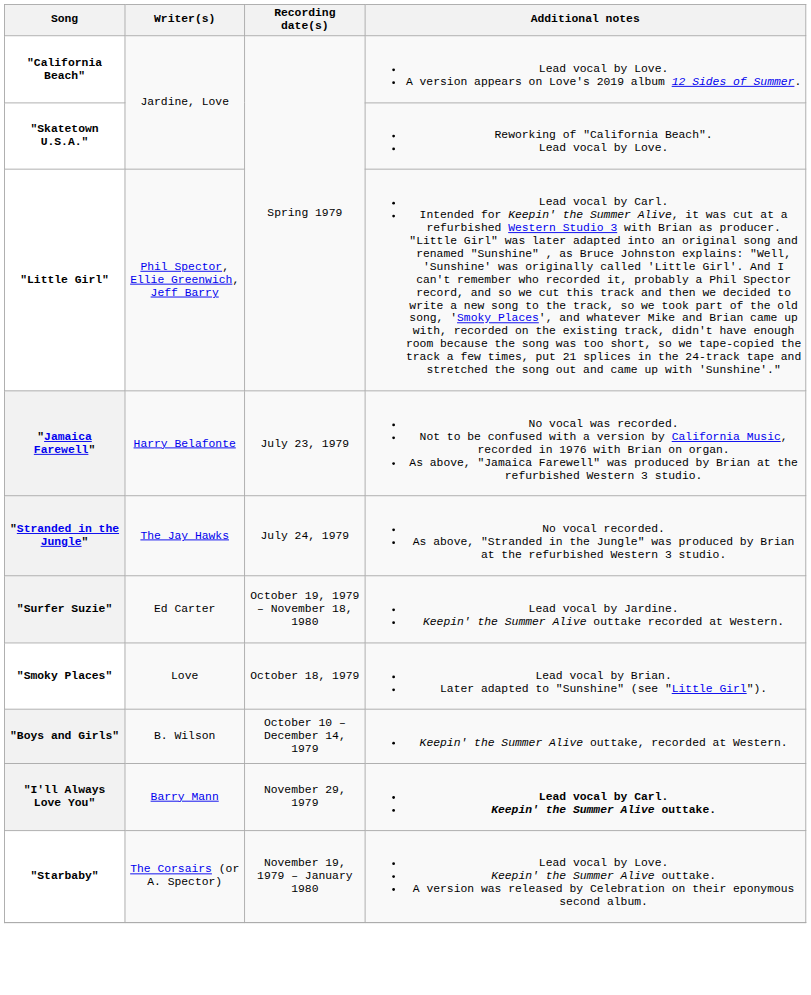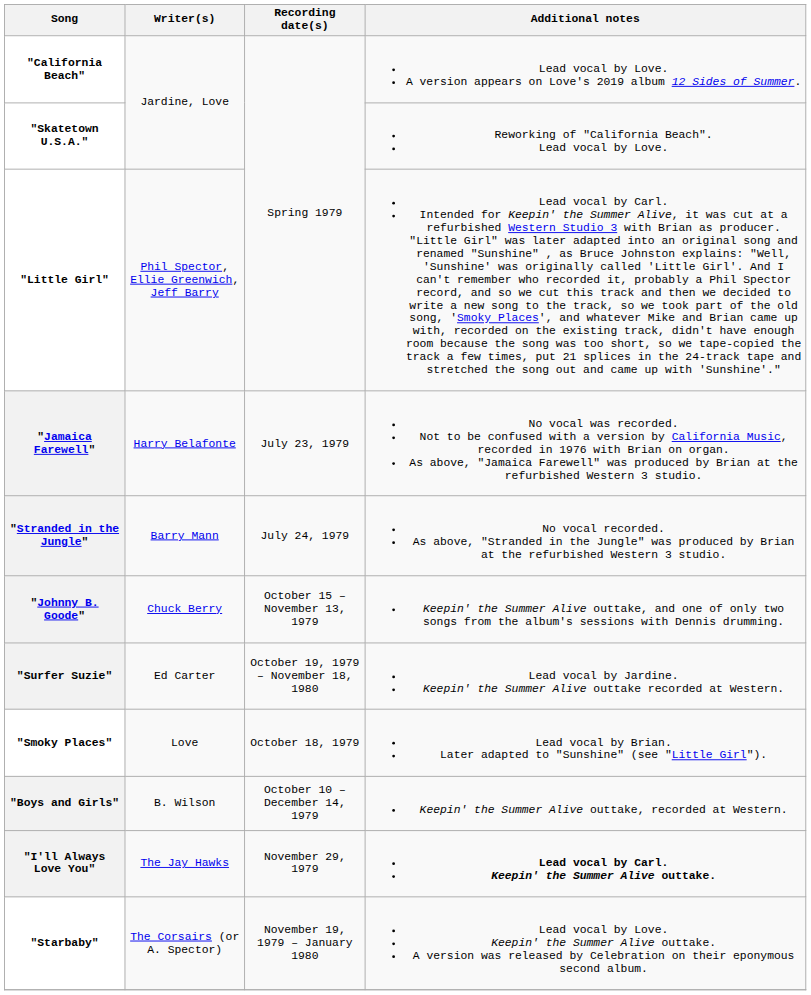"Stranded in the Jungle" | Writer(s): The Jay Hawks -> Barry Mann
+ row: "Johnny B. Goode" | Chuck Berry | October 15 – November 13, 1979 | Keepin' the Summer Alive outtake, and one of only two songs from the album's sessions with Dennis drumming.
"I'll Always Love You" | Writer(s): Barry Mann -> The Jay Hawks
